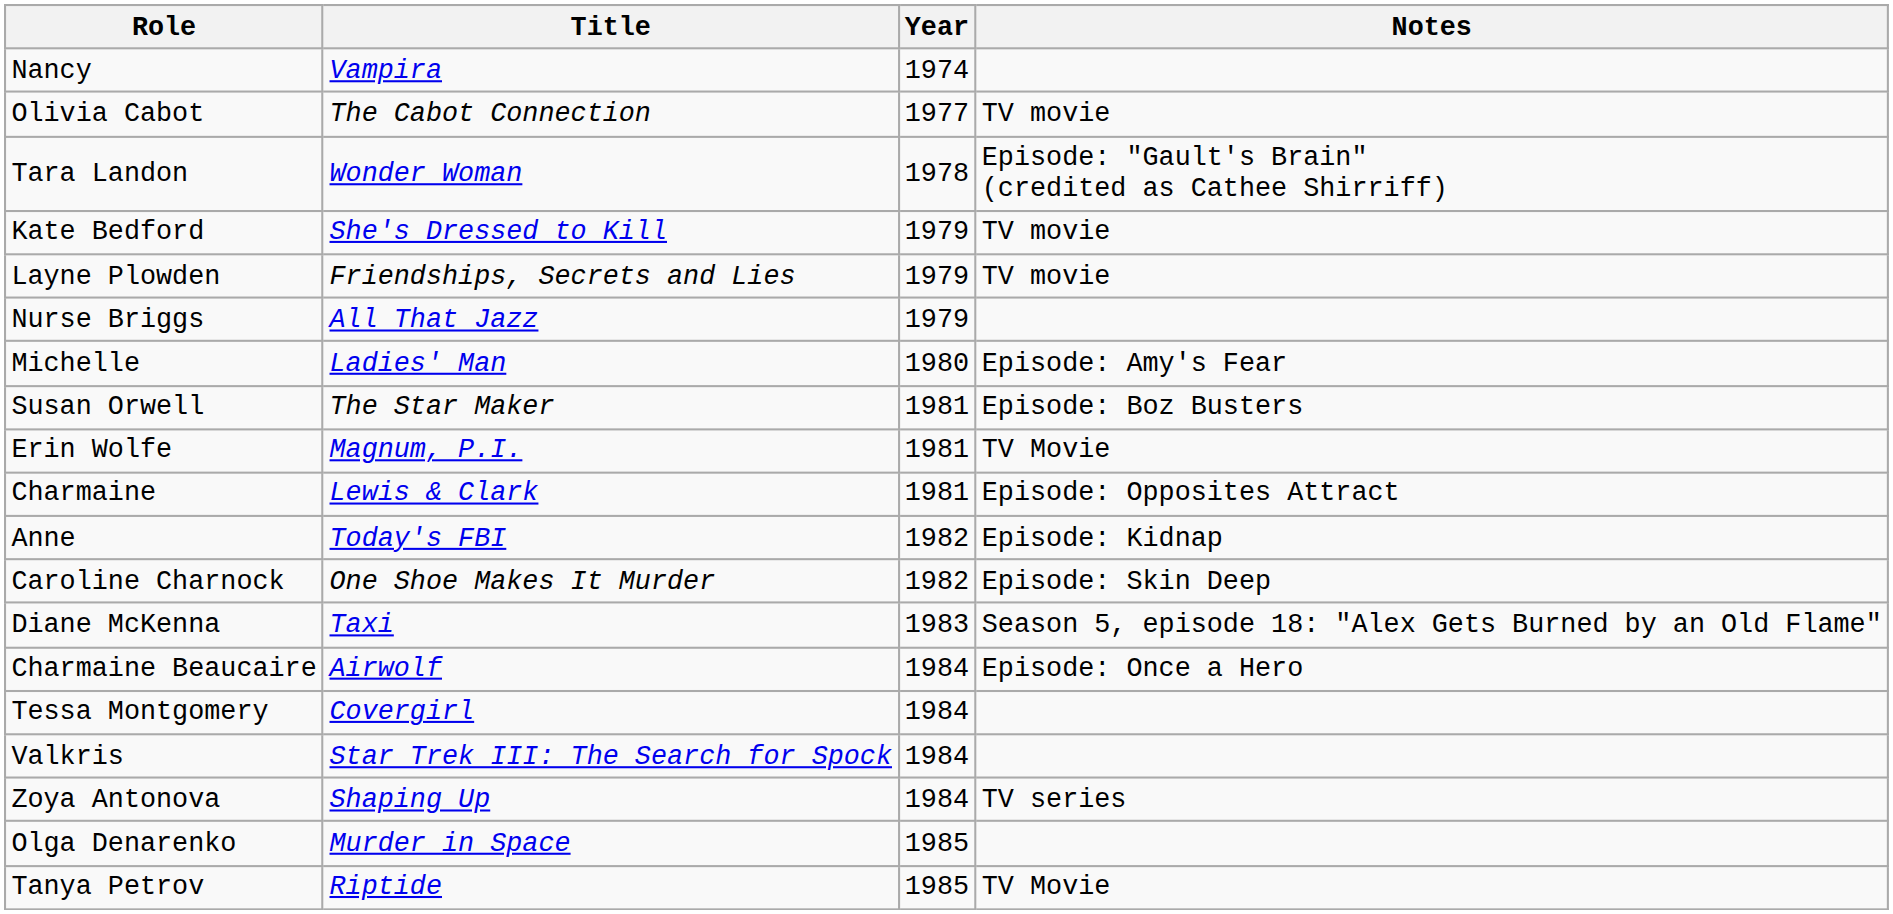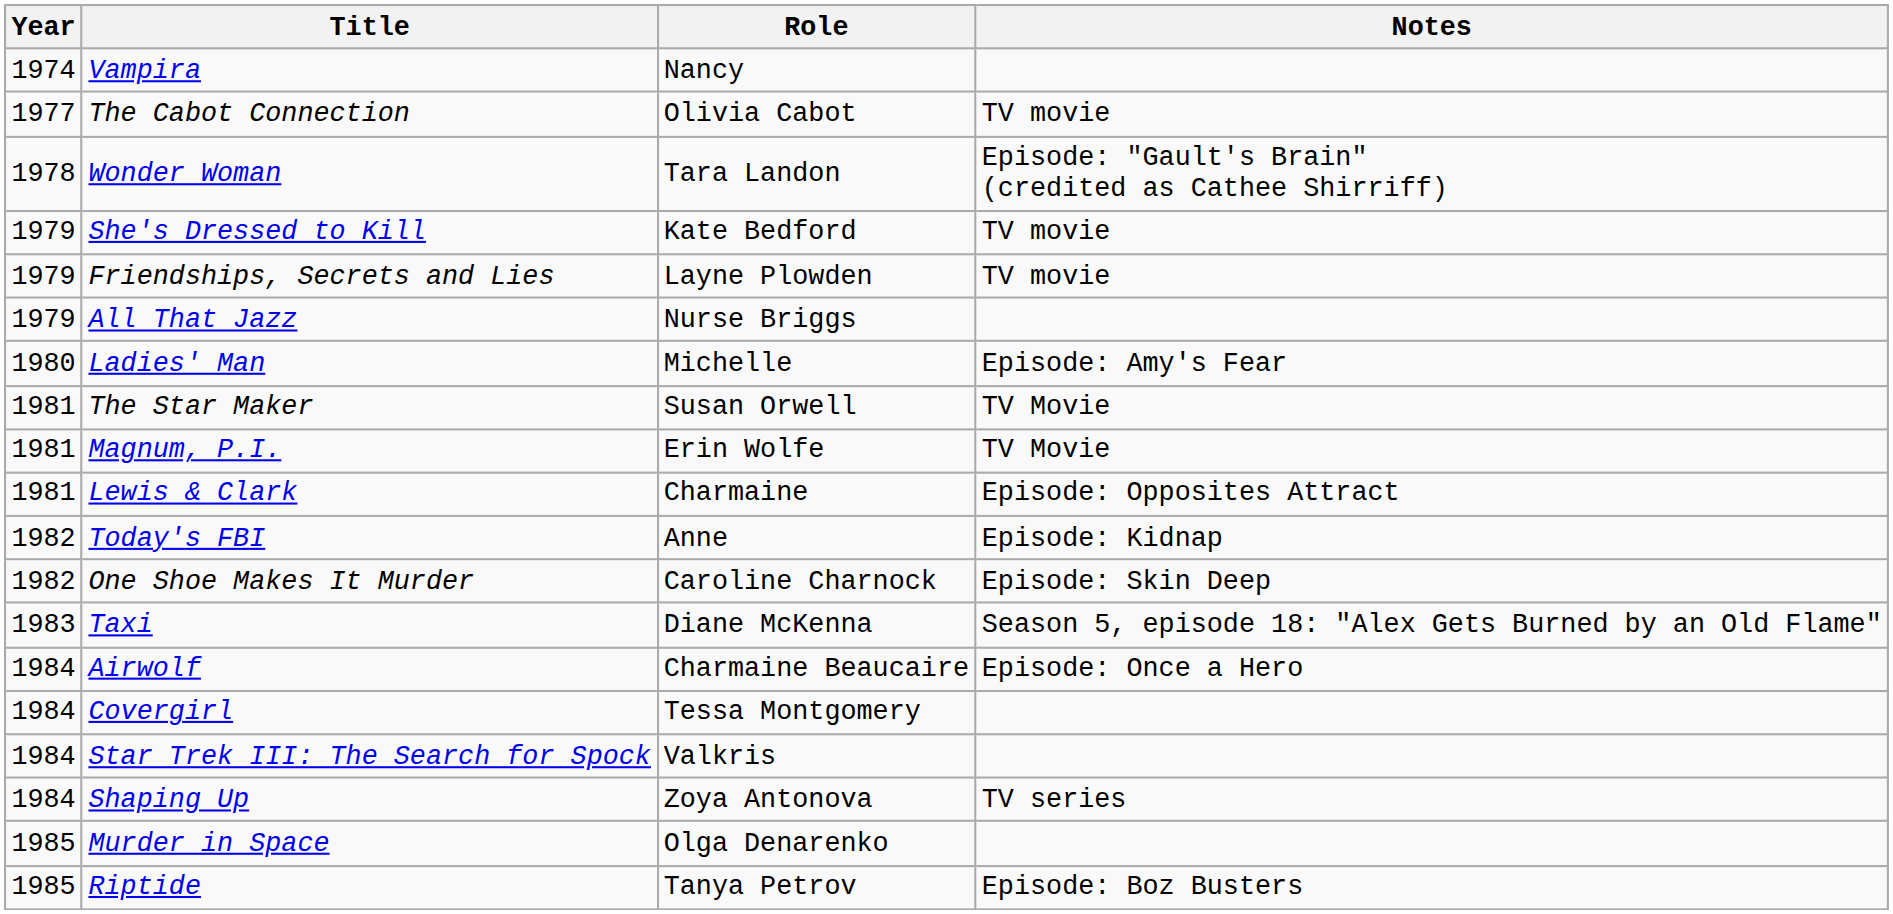columns swapped: Year <-> Role
The Star Maker | Notes: Episode: Boz Busters -> TV Movie
Riptide | Notes: TV Movie -> Episode: Boz Busters
